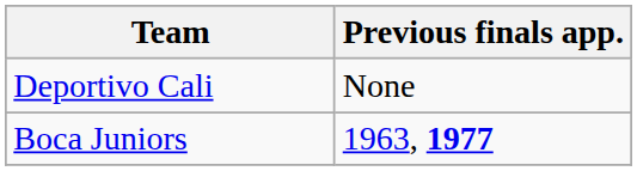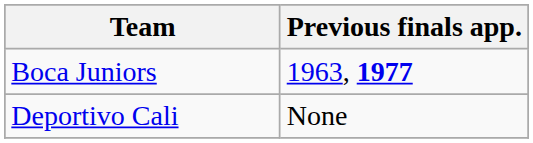rows swapped: Deportivo Cali <-> Boca Juniors
